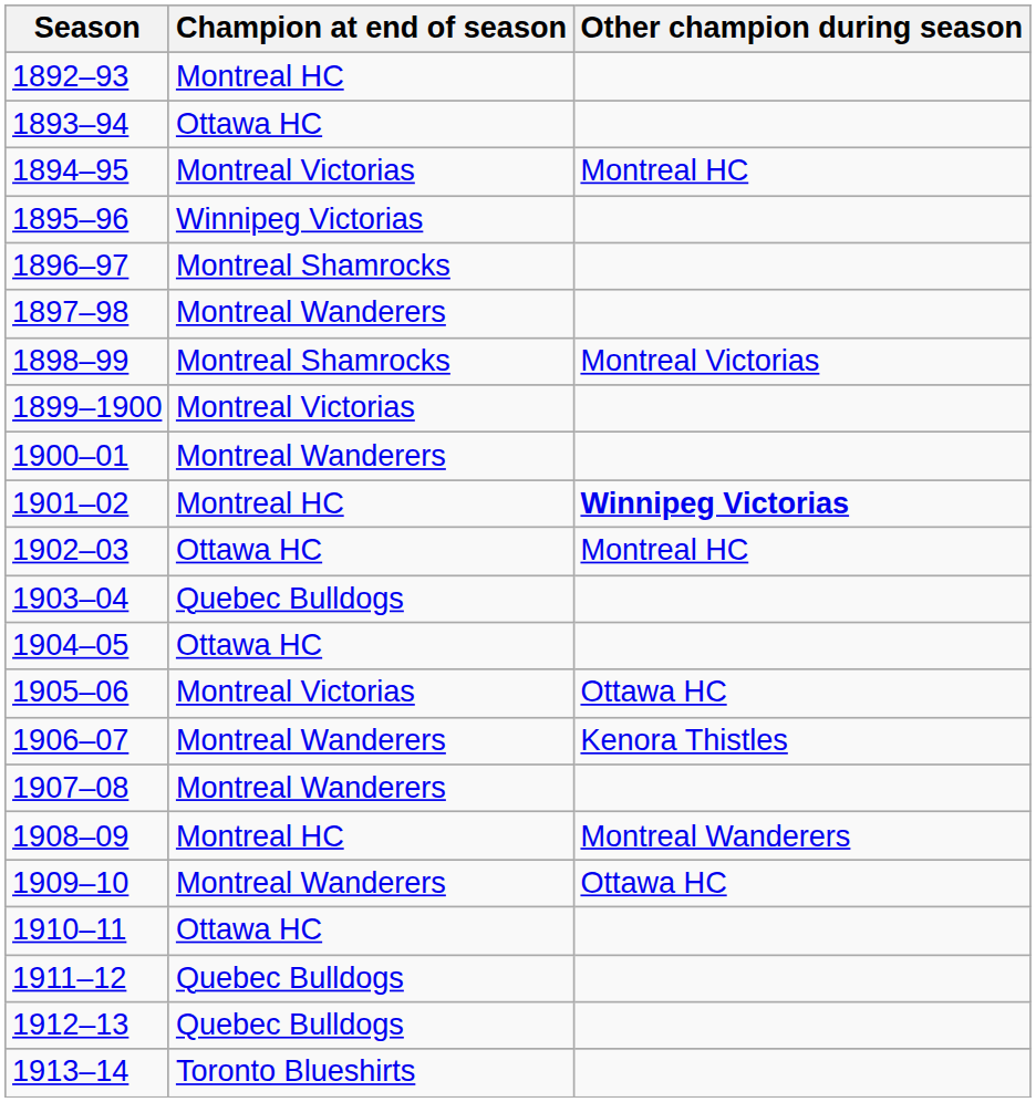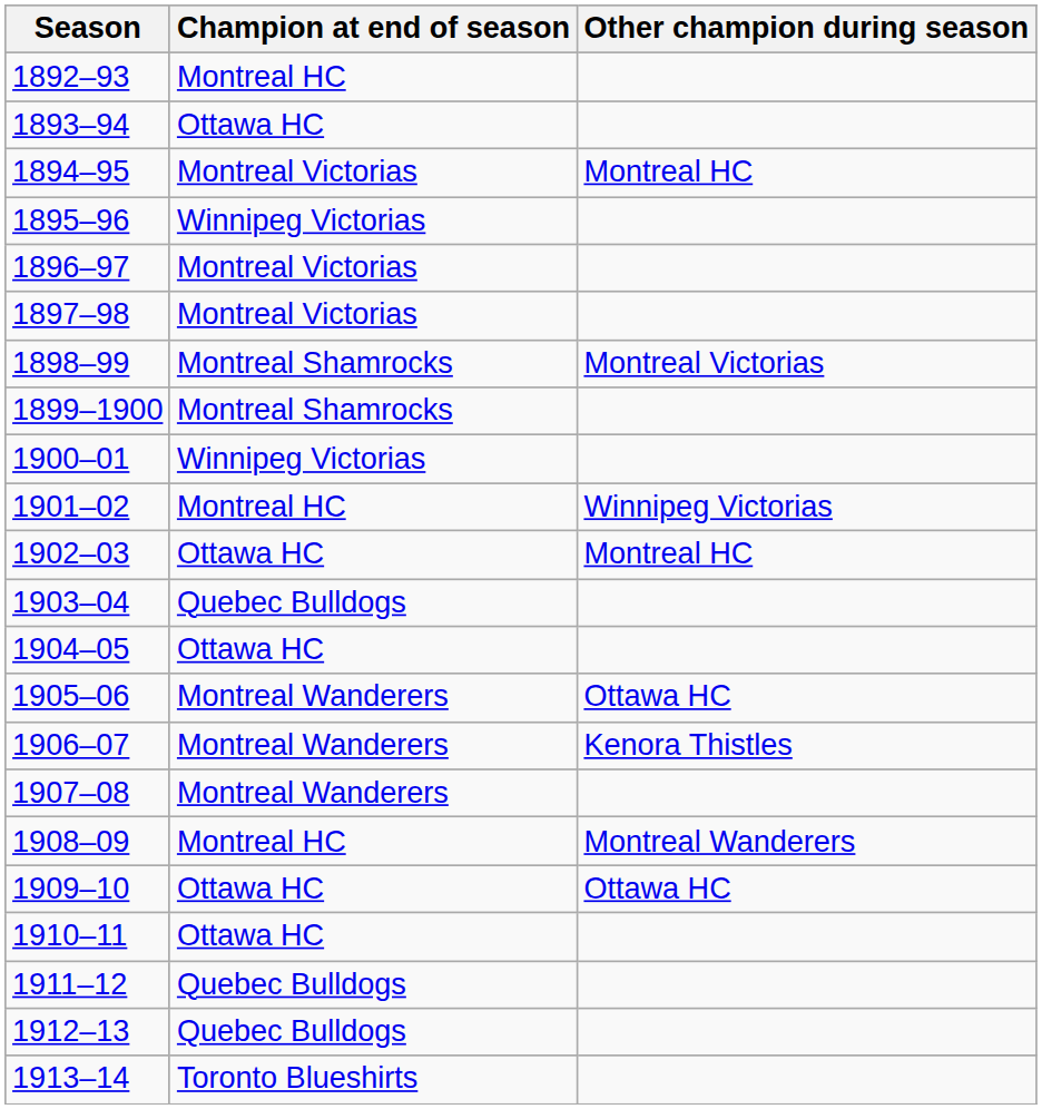1896–97 | Champion at end of season: Montreal Shamrocks -> Montreal Victorias
1897–98 | Champion at end of season: Montreal Wanderers -> Montreal Victorias
1899–1900 | Champion at end of season: Montreal Victorias -> Montreal Shamrocks
1900–01 | Champion at end of season: Montreal Wanderers -> Winnipeg Victorias
1901–02 | Other champion during season: bold -> normal
1905–06 | Champion at end of season: Montreal Victorias -> Montreal Wanderers
1909–10 | Champion at end of season: Montreal Wanderers -> Ottawa HC
